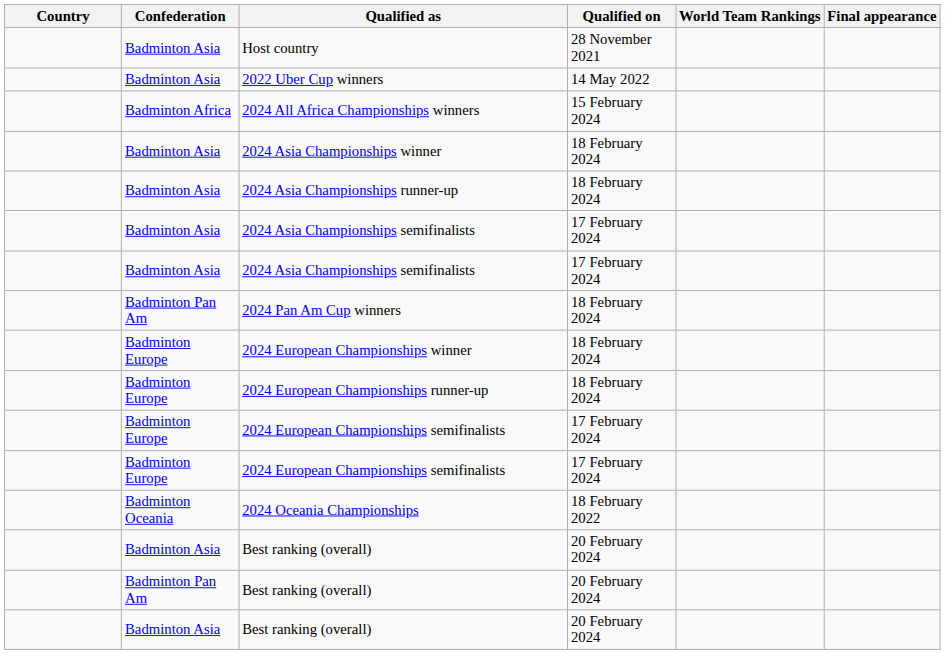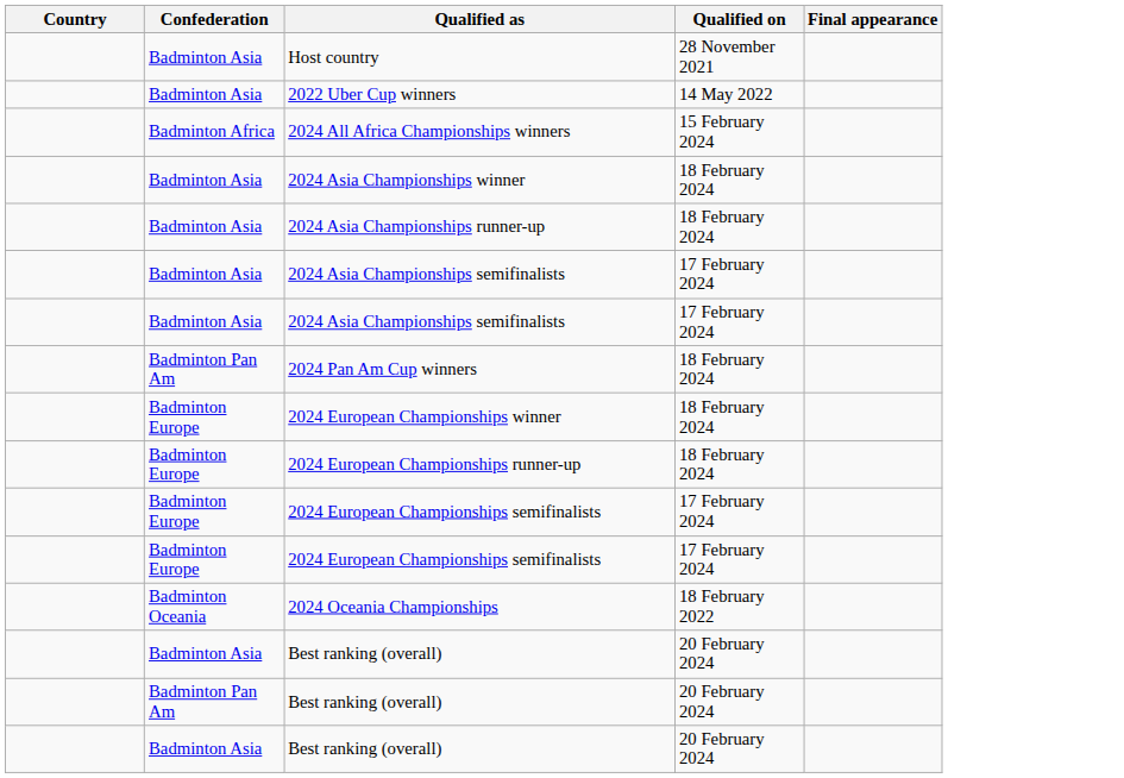- column: World Team Rankings
